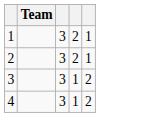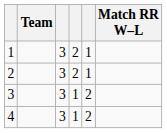+ column: Match RR W–L
